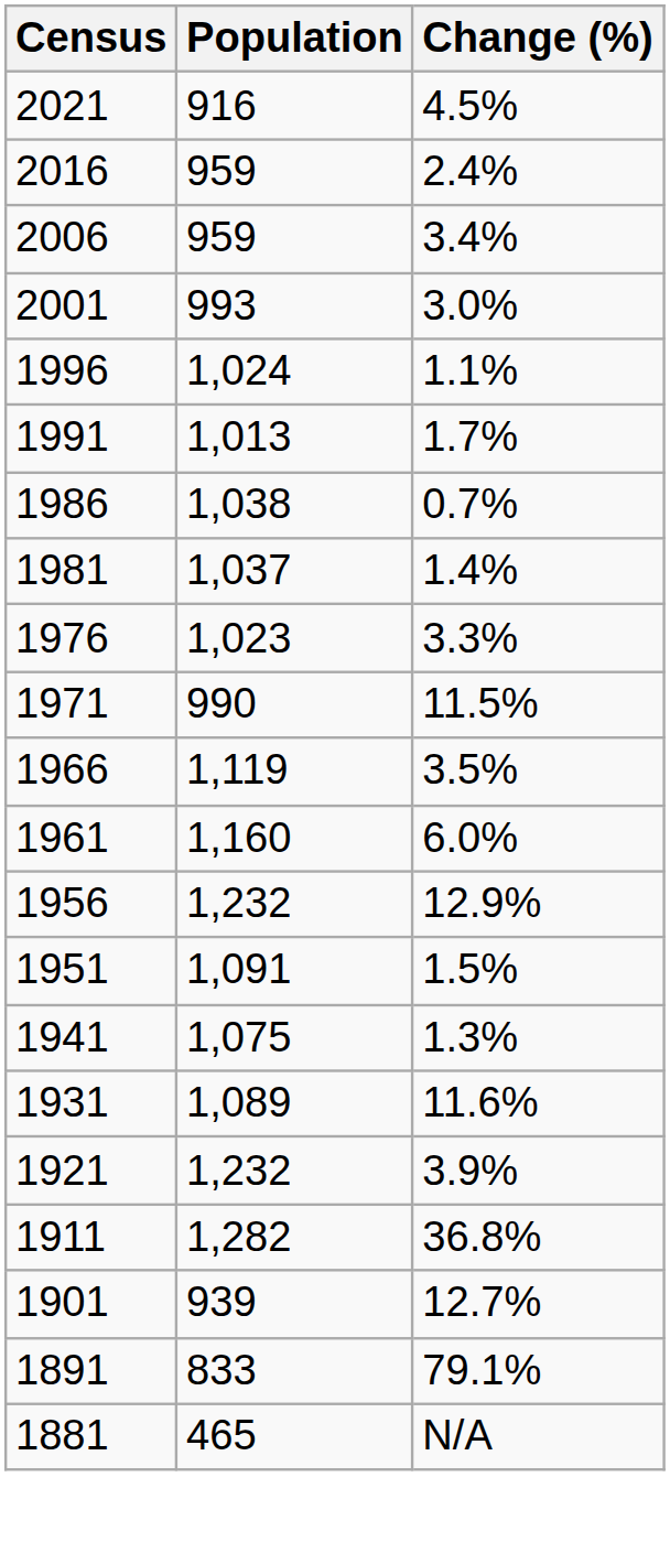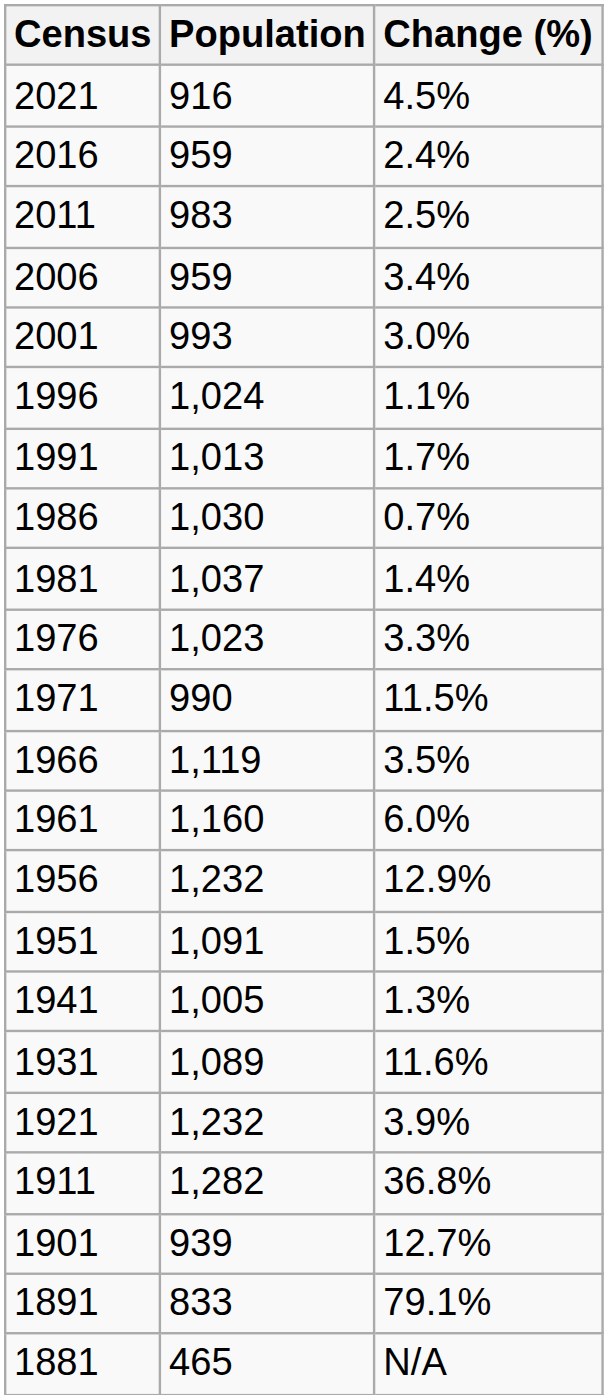+ row: 2011 | 983 | 2.5%
1986 | Population: 1,038 -> 1,030
1941 | Population: 1,075 -> 1,005
